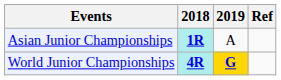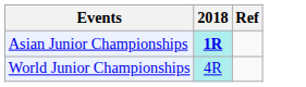- column: 2019 | A | G
World Junior Championships | 2018: bold -> normal
